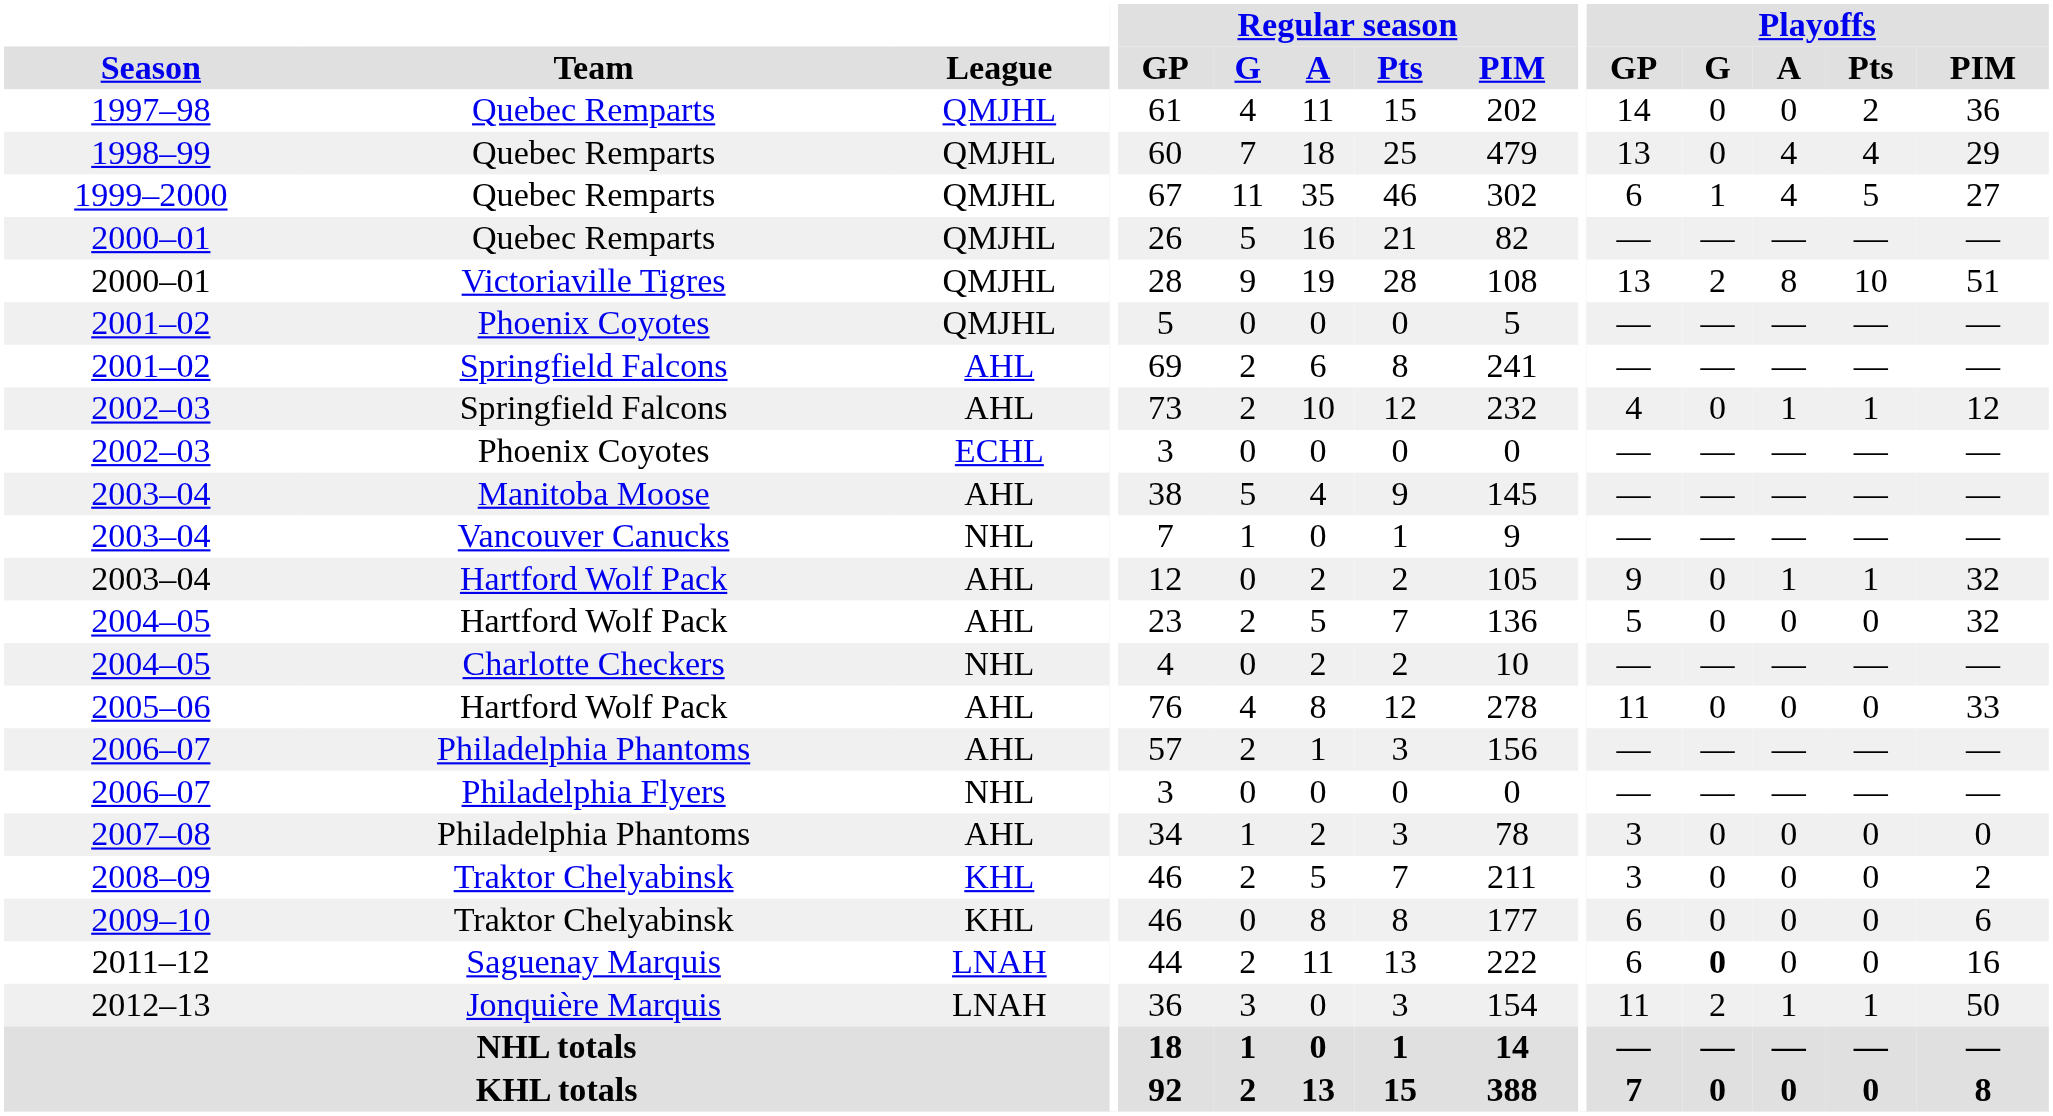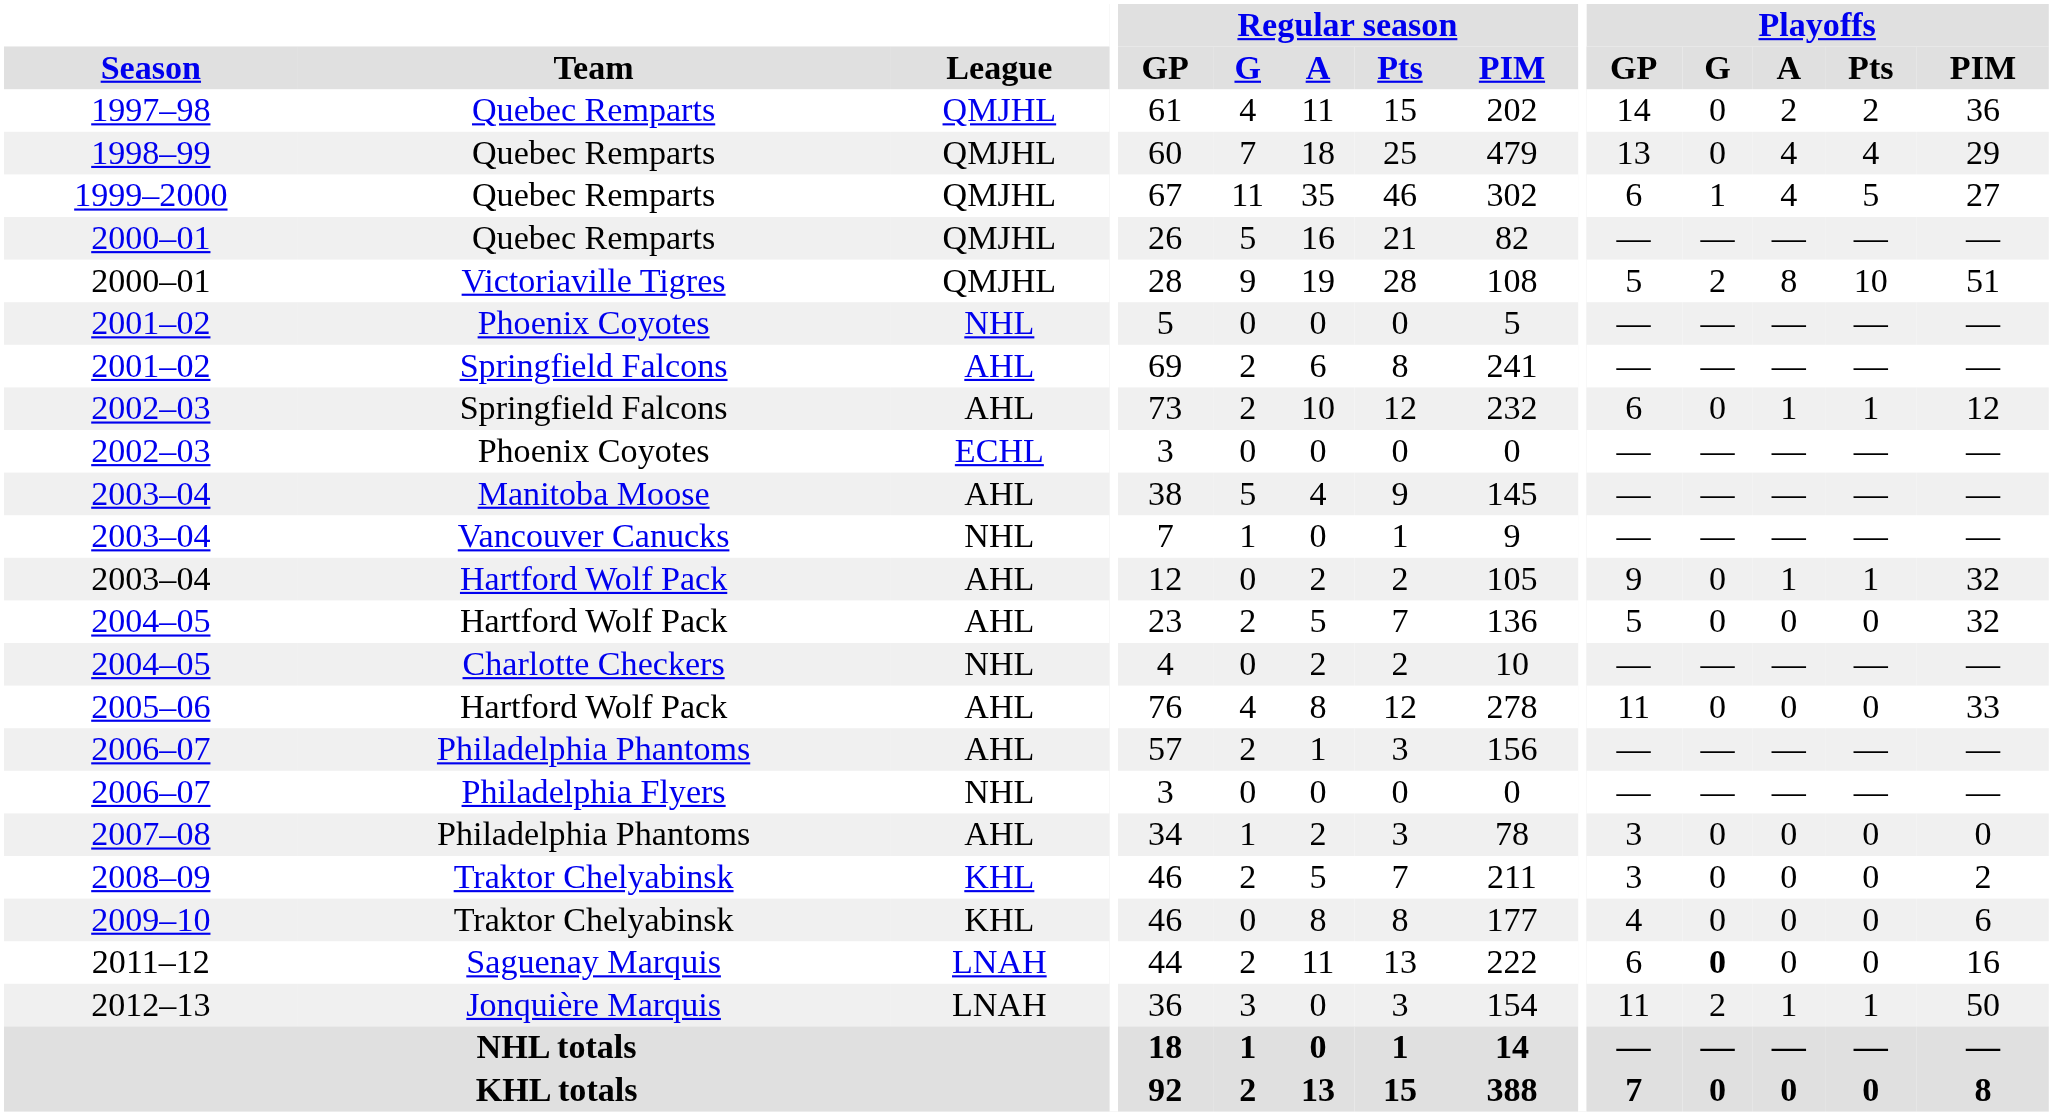1997–98 | Playoffs / A: 0 -> 2
2000–01 / Victoriaville Tigres | Playoffs / GP: 13 -> 5
2001–02 / Phoenix Coyotes | League: QMJHL -> NHL
2002–03 / Springfield Falcons | Playoffs / GP: 4 -> 6
2009–10 | Playoffs / GP: 6 -> 4
